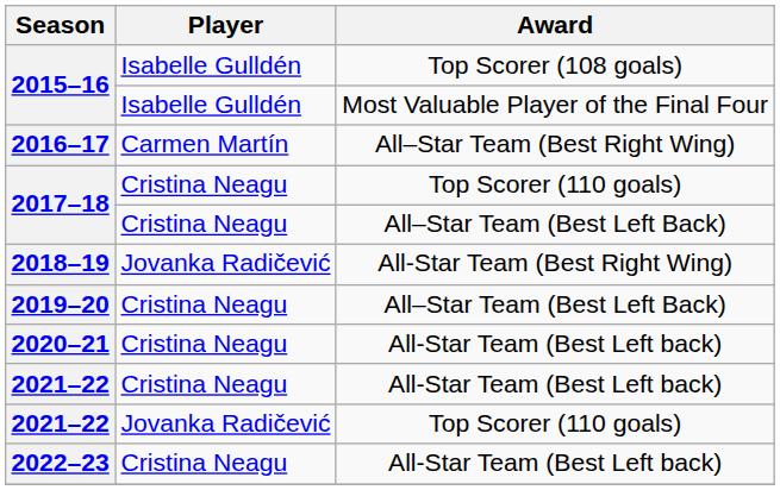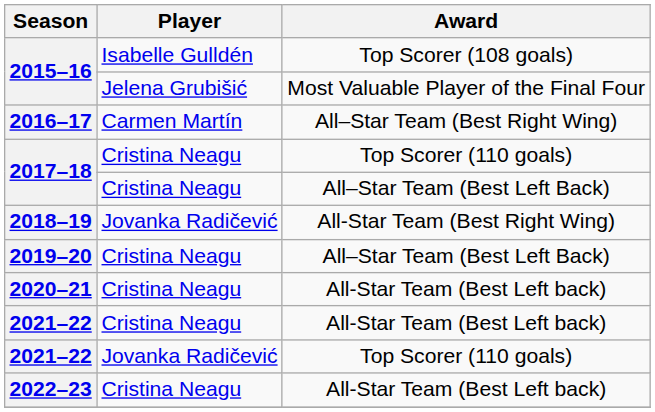2015–16 / Most Valuable Player of the Final Four | Player: Isabelle Gulldén -> Jelena Grubišić
